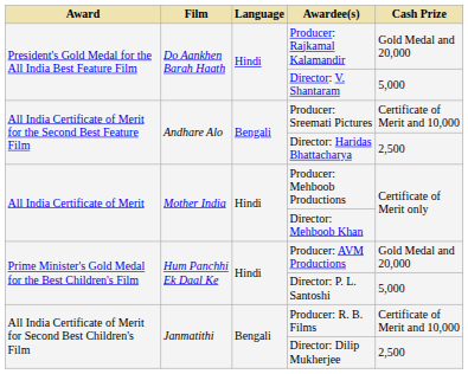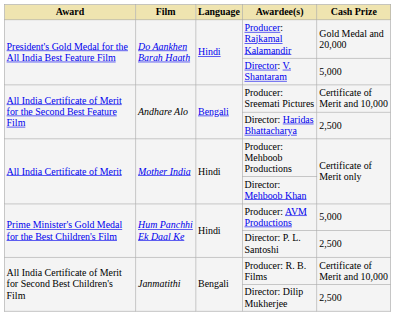Producer: AVM Productions | Cash Prize: Gold Medal and 20,000 -> 5,000
Director: P. L. Santoshi | Cash Prize: 5,000 -> 2,500
